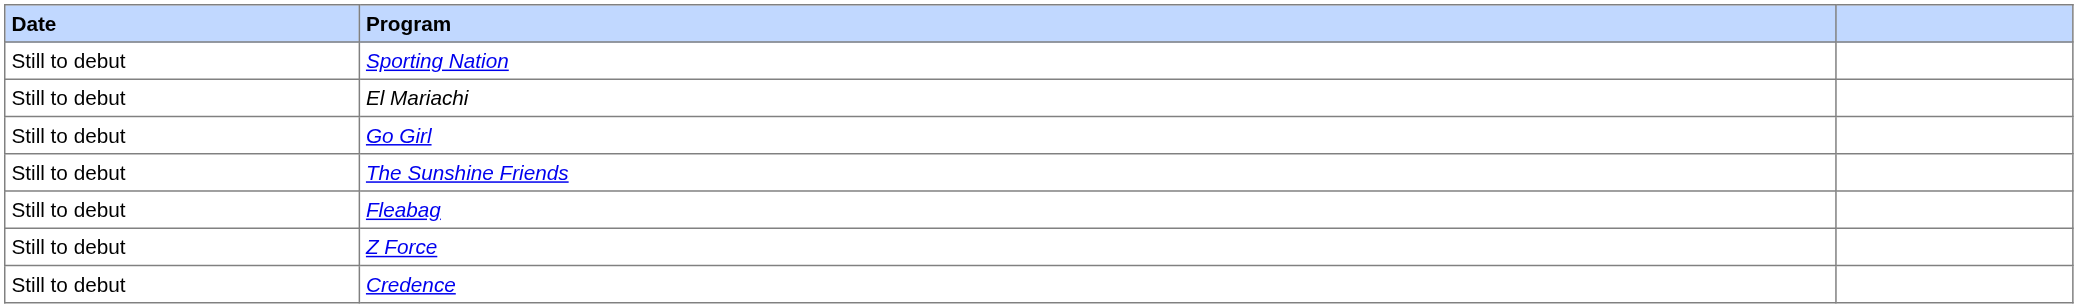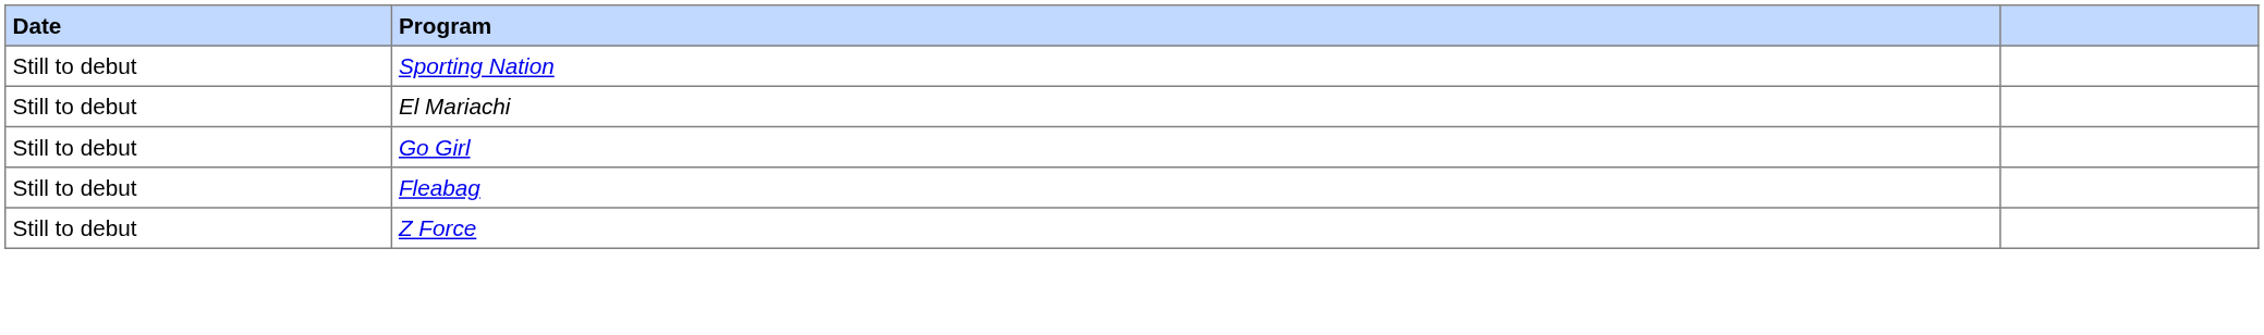- row: Still to debut | The Sunshine Friends
- row: Still to debut | Credence
